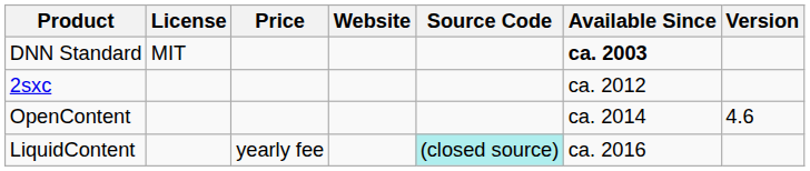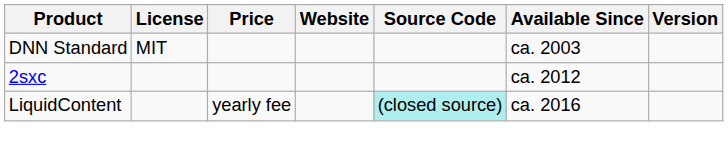DNN Standard | Available Since: bold -> normal
- row: OpenContent | ca. 2014 | 4.6
